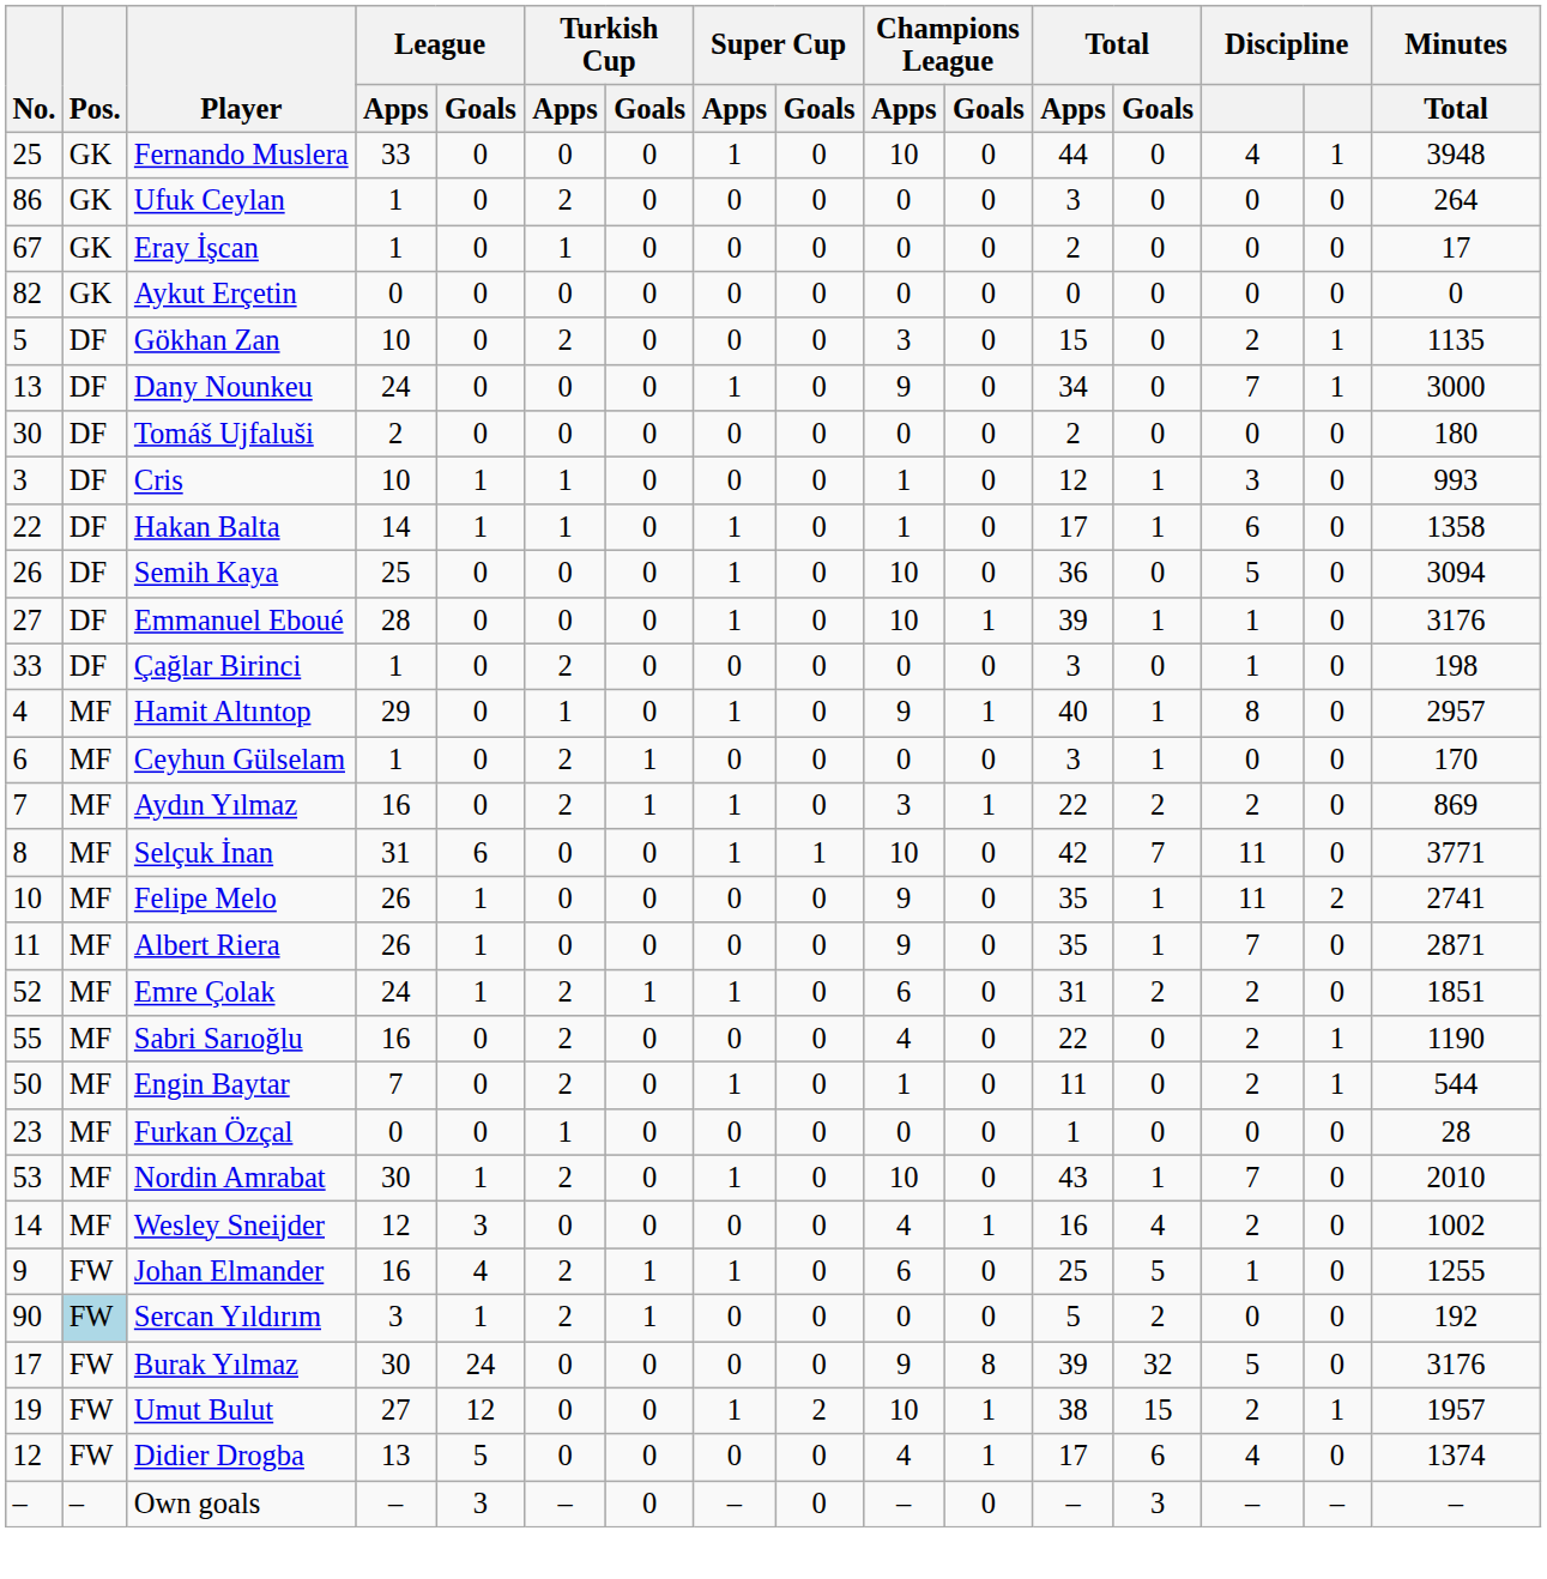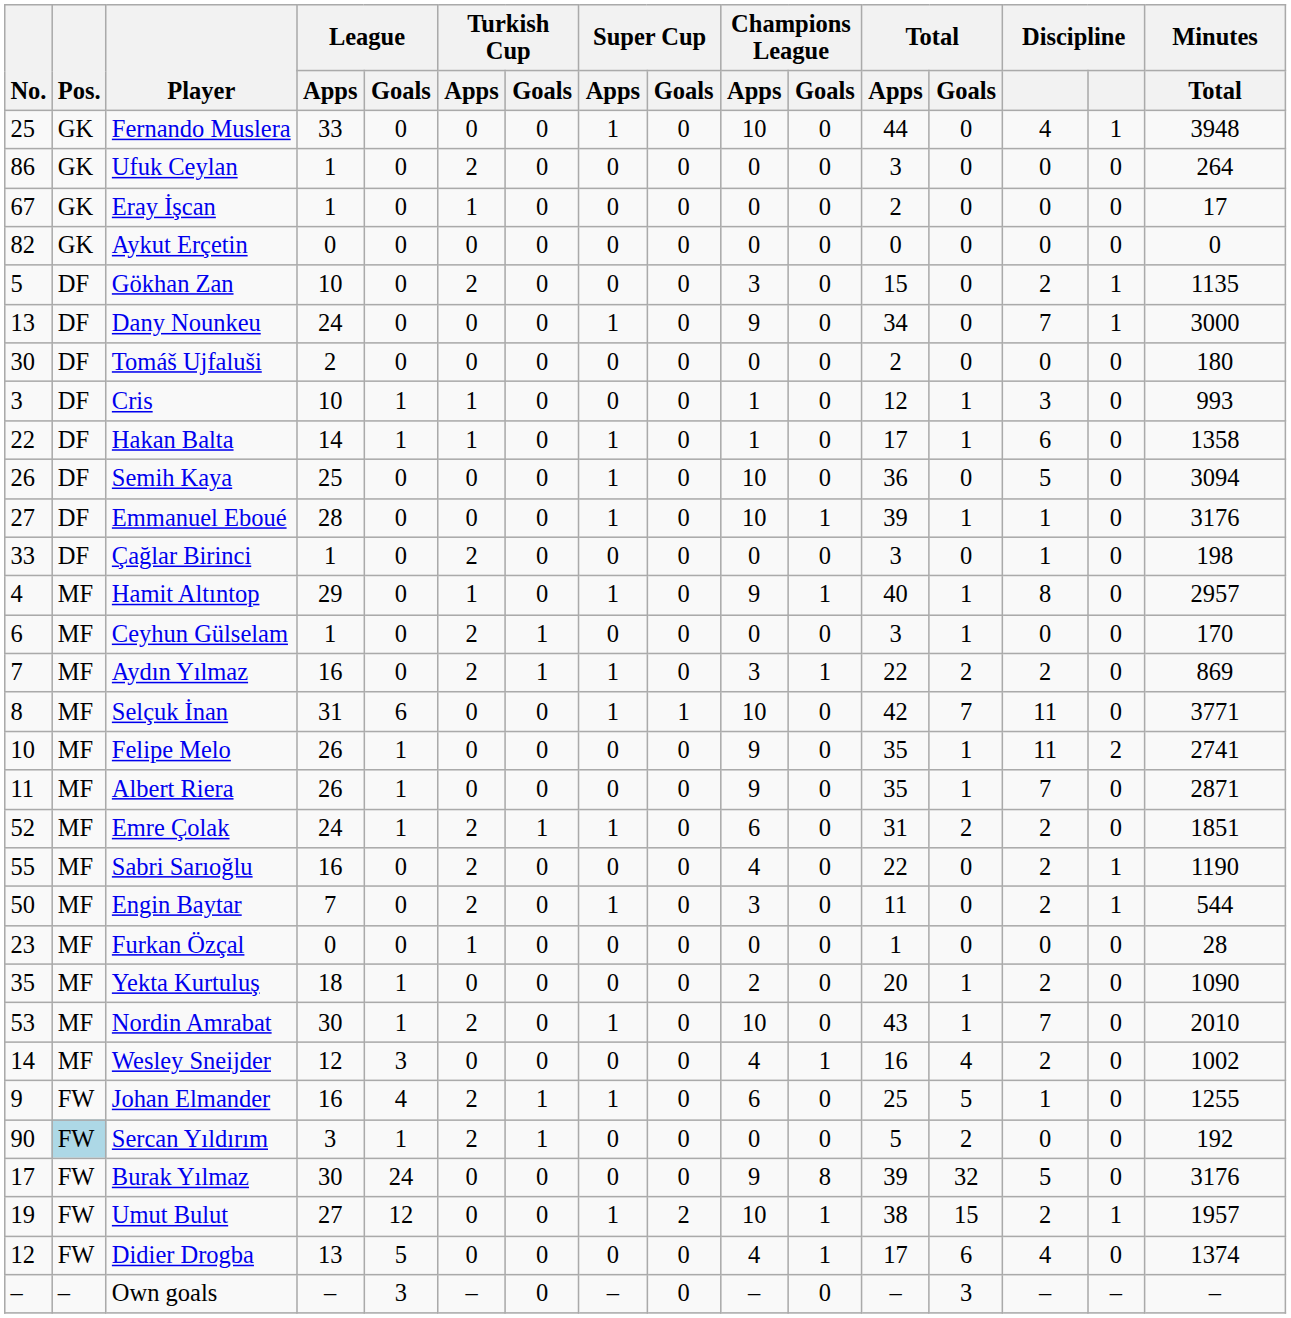Engin Baytar | Champions League / Apps: 1 -> 3
+ row: 35 | MF | Yekta Kurtuluş | 18 | 1 | 0 | 0 | 0 | 0 | 2 | 0 | 20 | 1 | 2 | 0 | 1090
